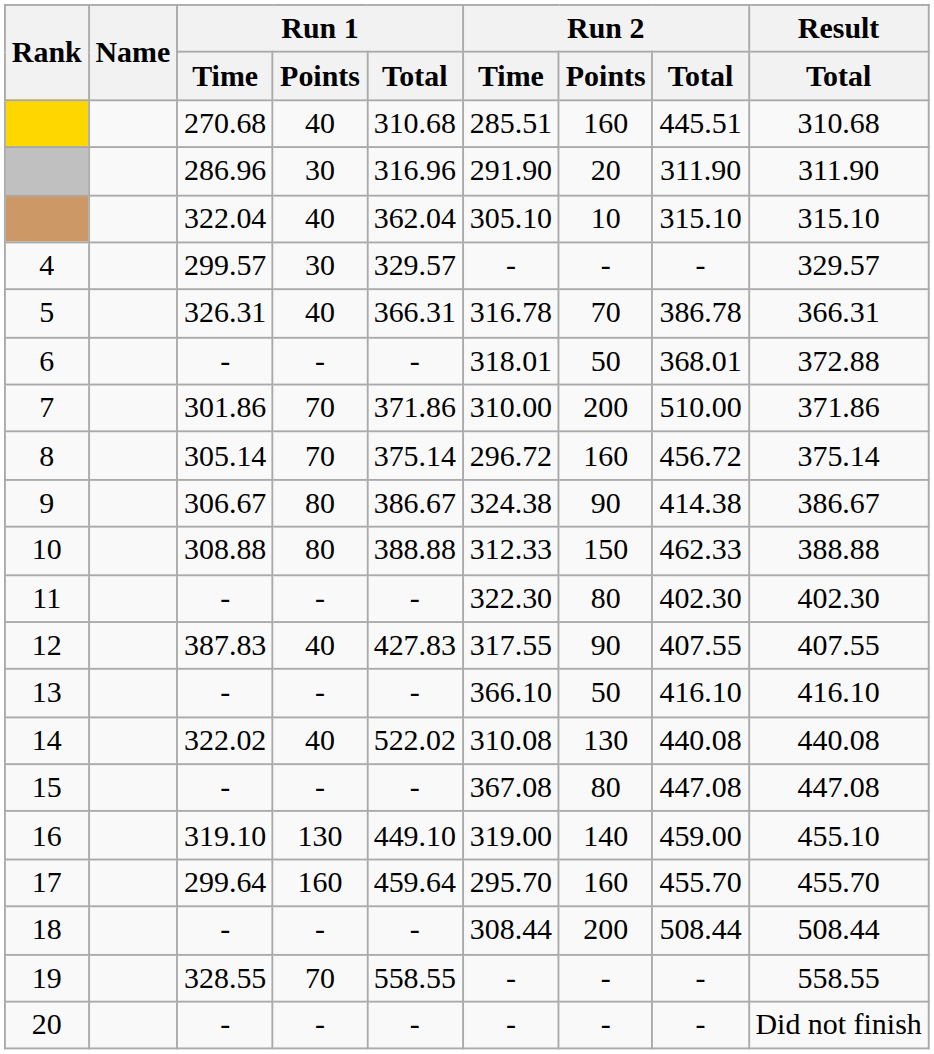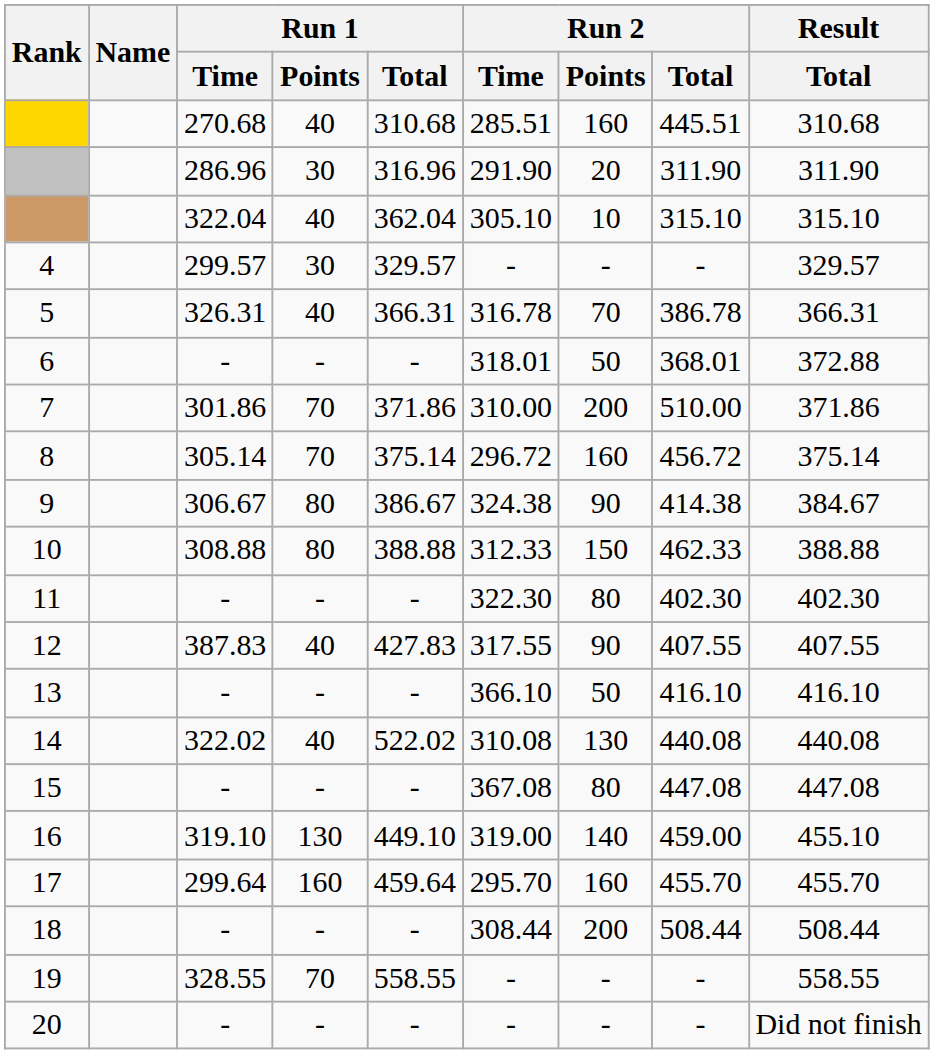9 | Result / Total: 386.67 -> 384.67
